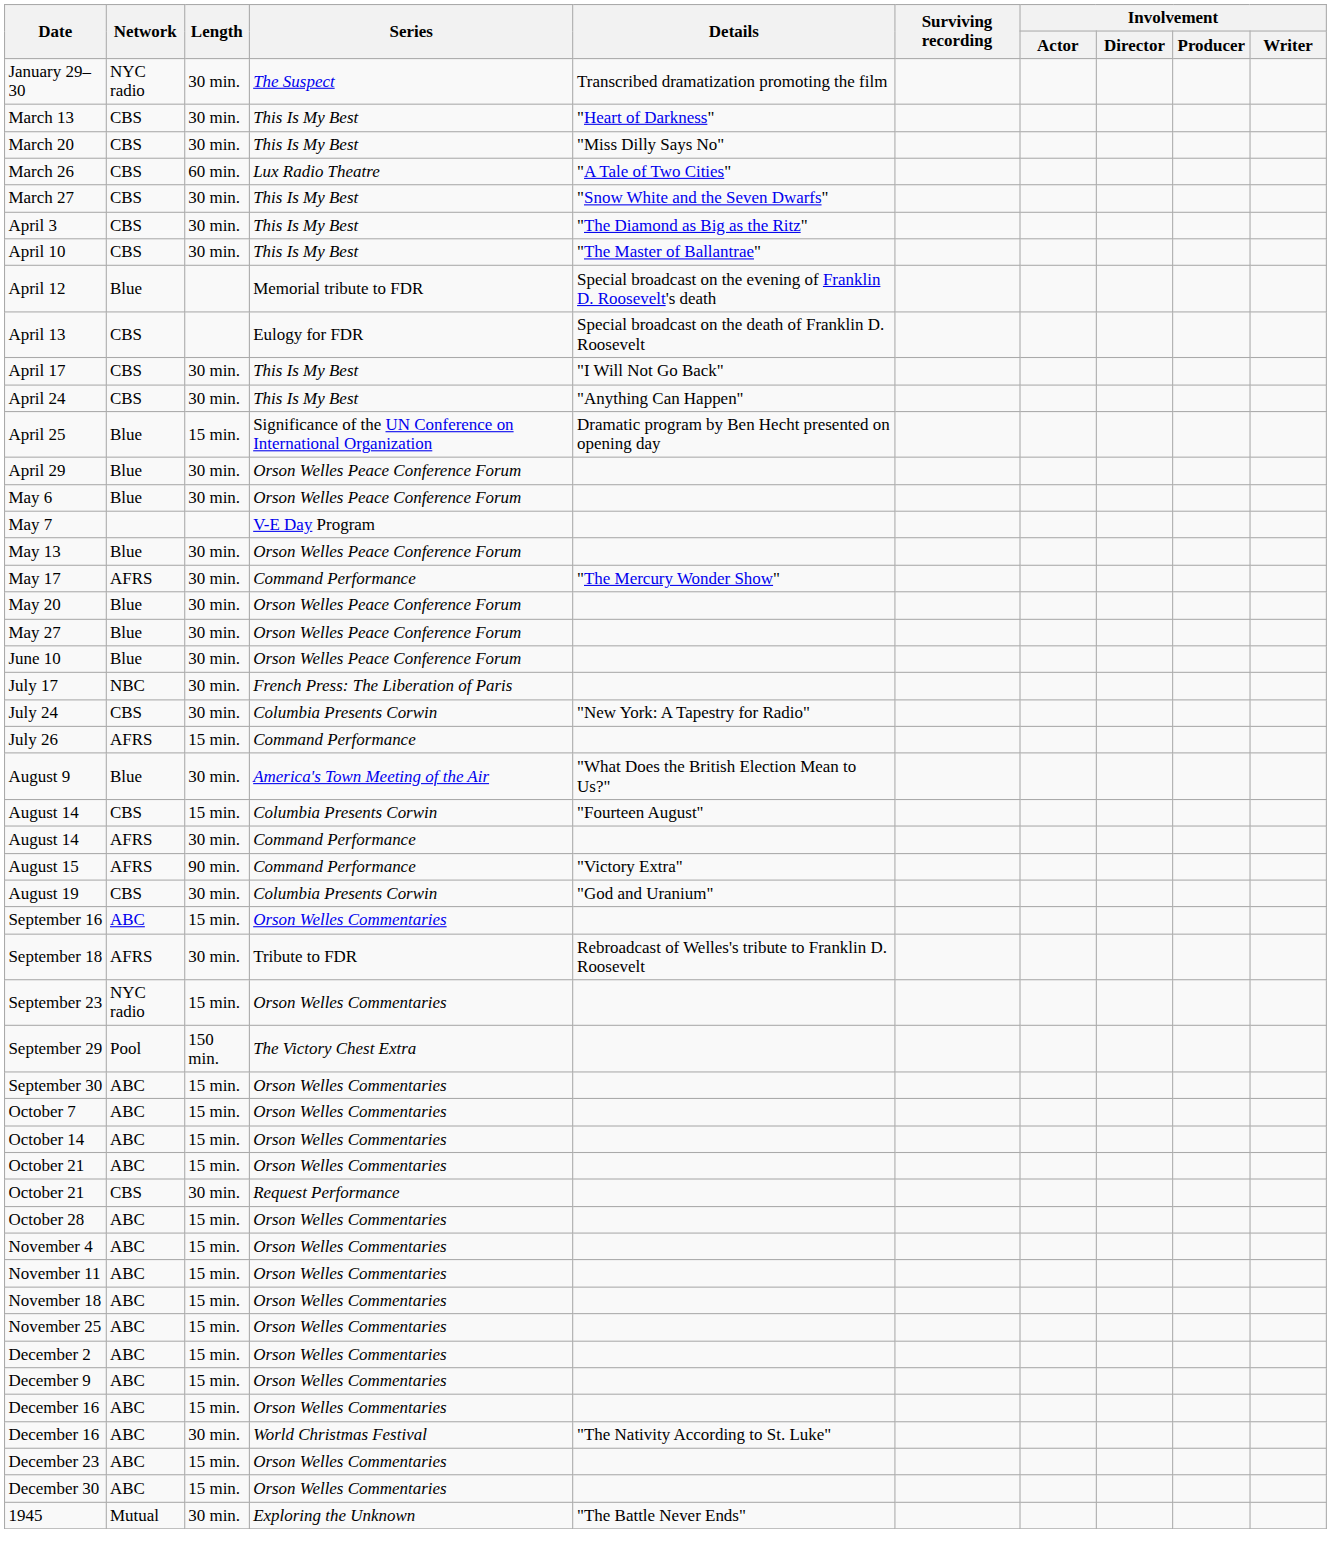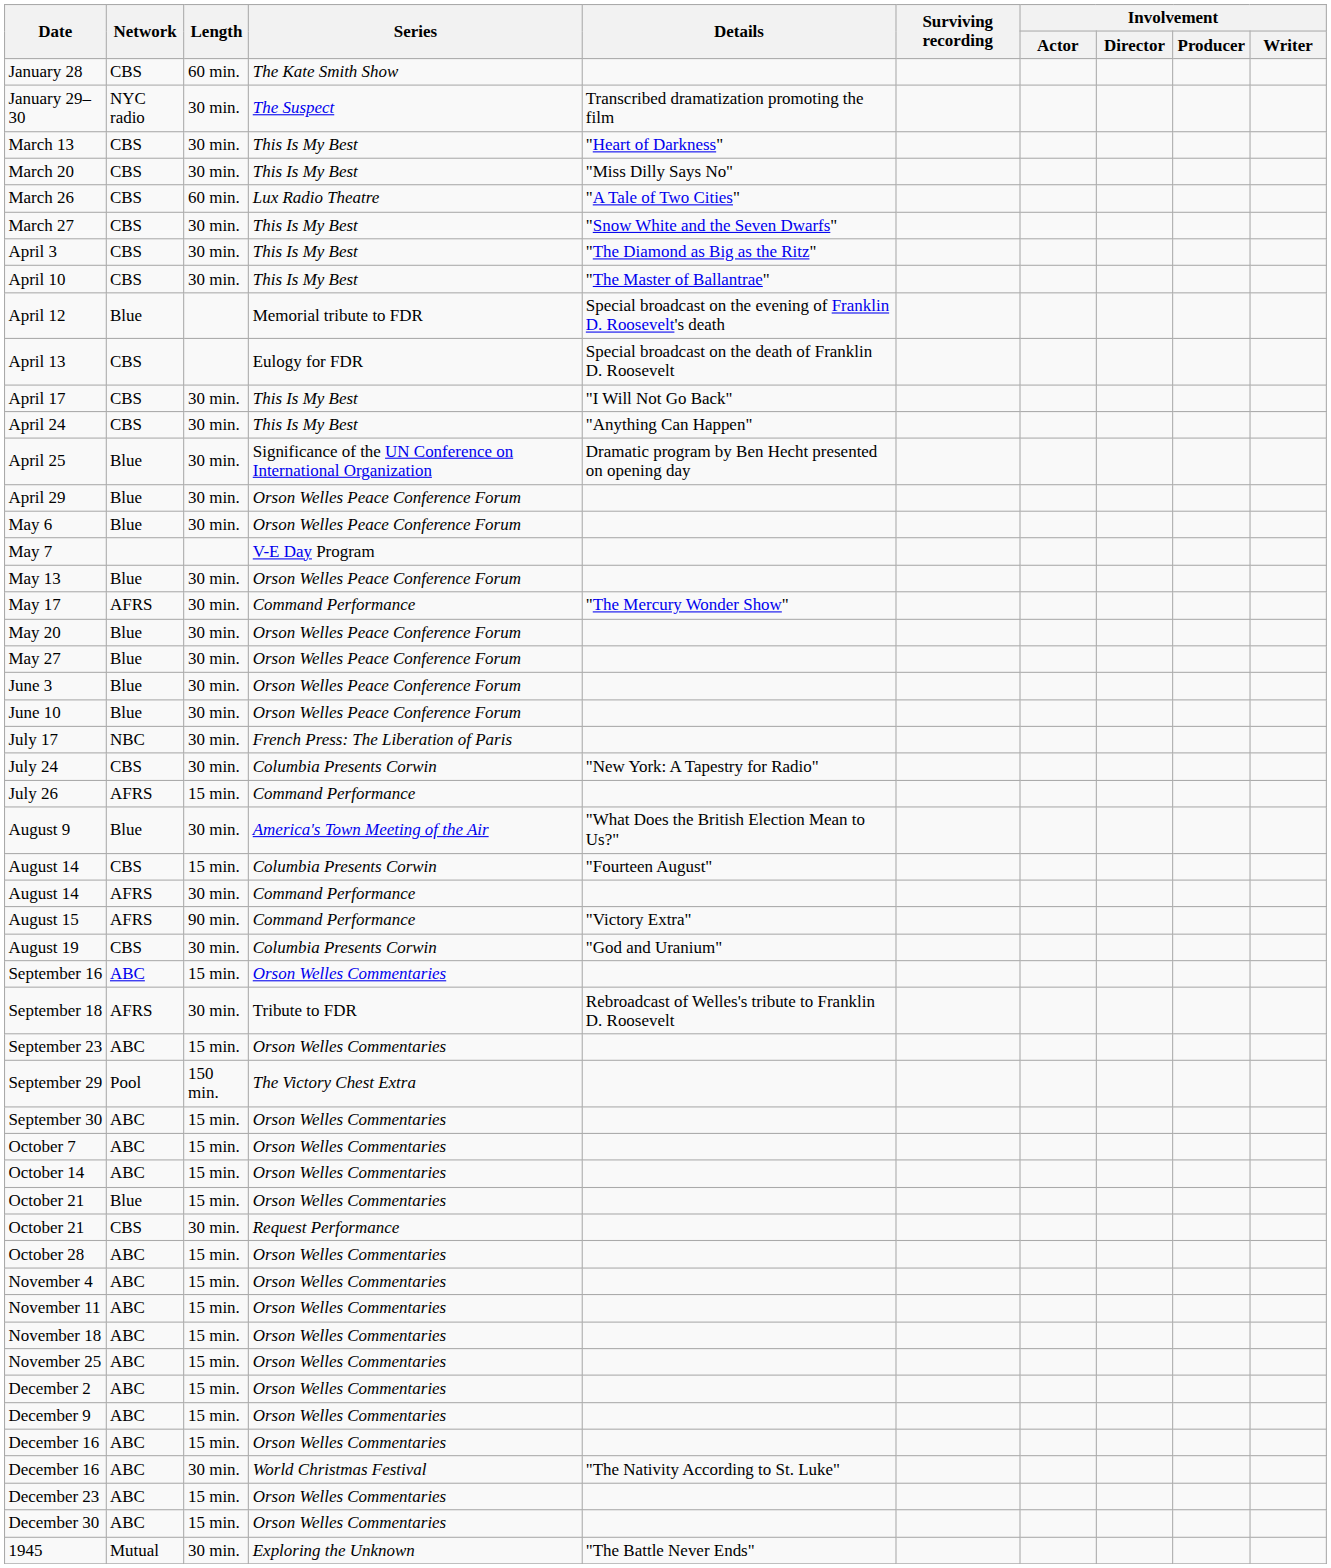+ row: January 28 | CBS | 60 min. | The Kate Smith Show
April 25 | Length: 15 min. -> 30 min.
+ row: June 3 | Blue | 30 min. | Orson Welles Peace Conference Forum
September 23 | Network: NYC radio -> ABC
October 21 / Orson Welles Commentaries | Network: ABC -> Blue
